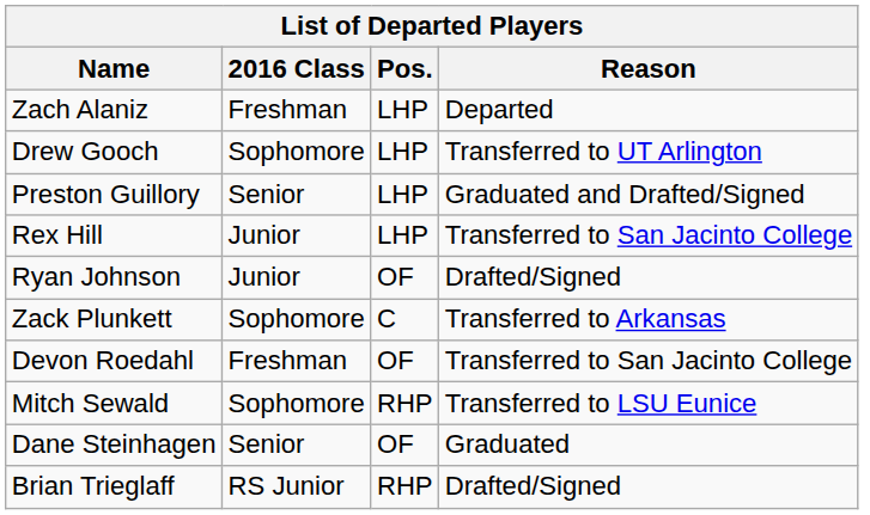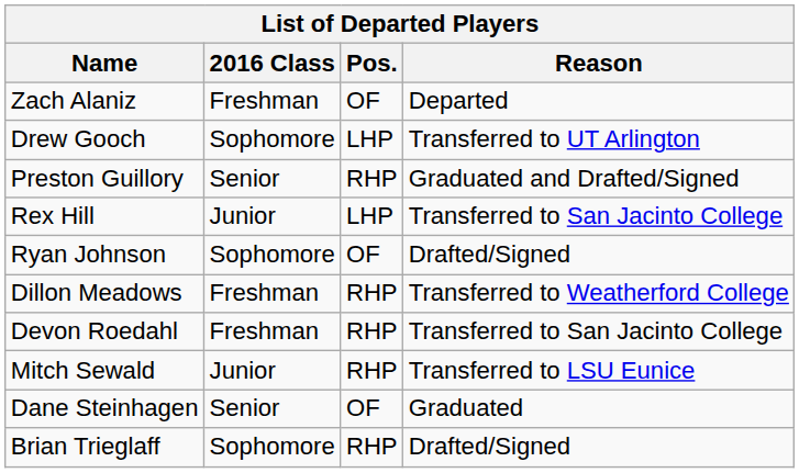Zach Alaniz | Pos.: LHP -> OF
Preston Guillory | Pos.: LHP -> RHP
Ryan Johnson | 2016 Class: Junior -> Sophomore
+ row: Dillon Meadows | Freshman | RHP | Transferred to Weatherford College
- row: Zack Plunkett | Sophomore | C | Transferred to Arkansas
Devon Roedahl | Pos.: OF -> RHP
Mitch Sewald | 2016 Class: Sophomore -> Junior
Brian Trieglaff | 2016 Class: RS Junior -> Sophomore
